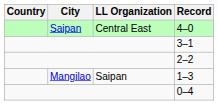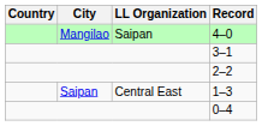4–0 | City: Saipan -> Mangilao
4–0 | LL Organization: Central East -> Saipan
1–3 | City: Mangilao -> Saipan
1–3 | LL Organization: Saipan -> Central East
